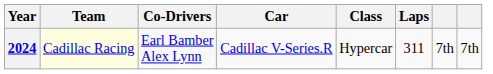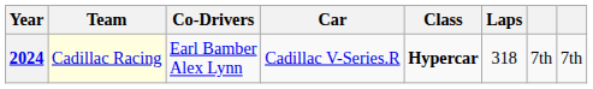2024 | Class: normal -> bold
2024 | Laps: 311 -> 318
